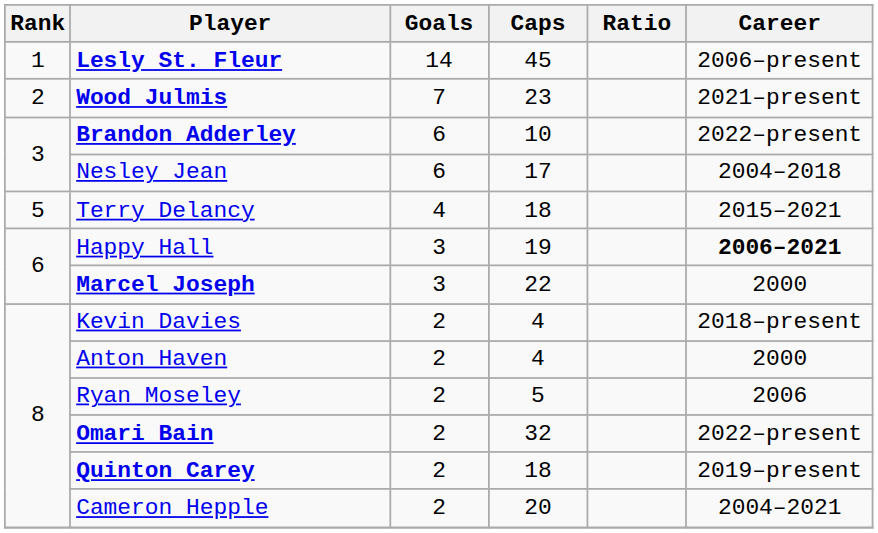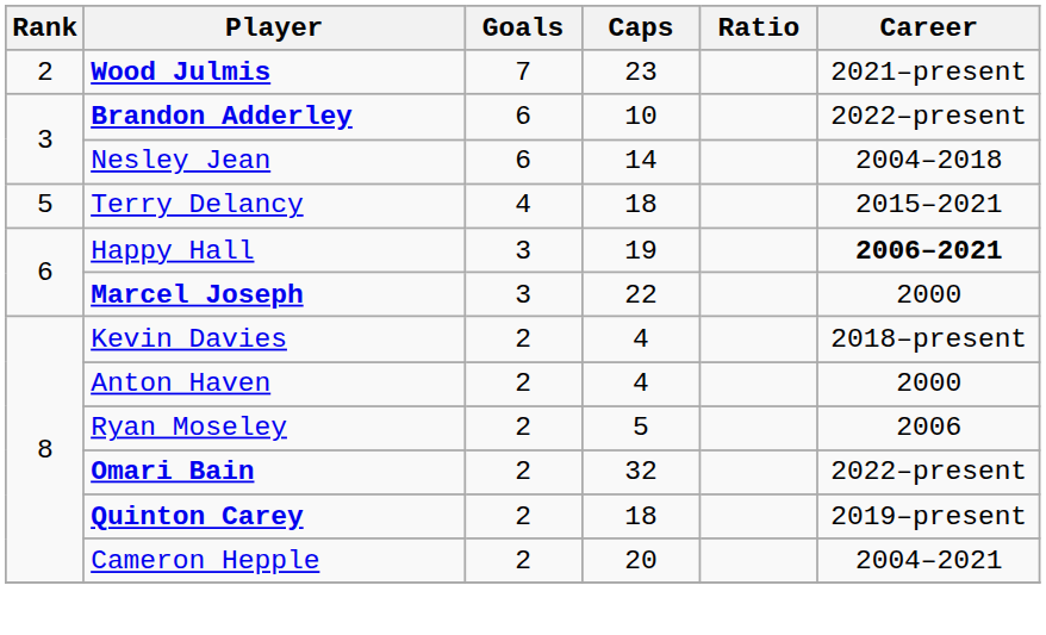- row: 1 | Lesly St. Fleur | 14 | 45 | 2006–present
Nesley Jean | Caps: 17 -> 14
